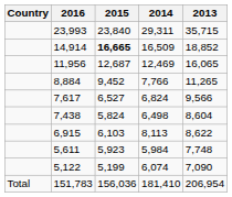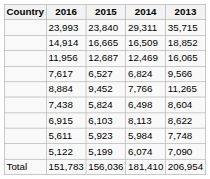14,914 | 2015: bold -> normal
rows swapped: 8,884 <-> 7,617
